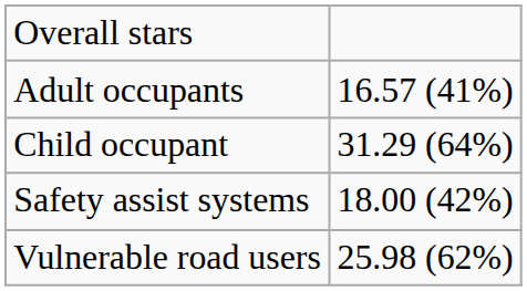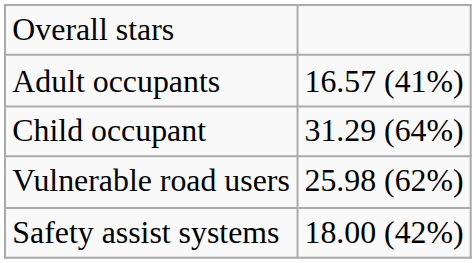rows swapped: Vulnerable road users <-> Safety assist systems
